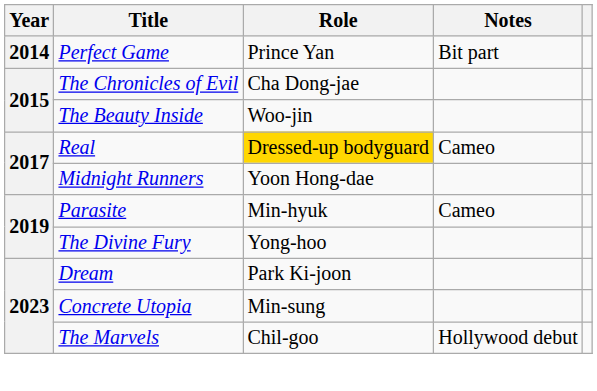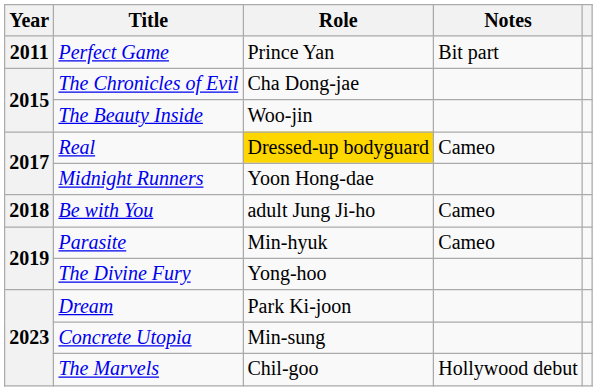Perfect Game | Year: 2014 -> 2011
+ row: 2018 | Be with You | adult Jung Ji-ho | Cameo
